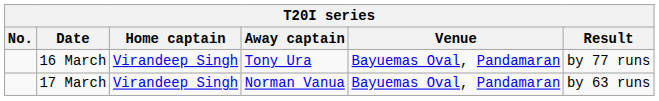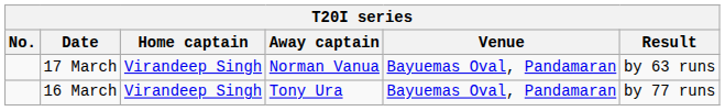rows swapped: 16 March <-> 17 March
